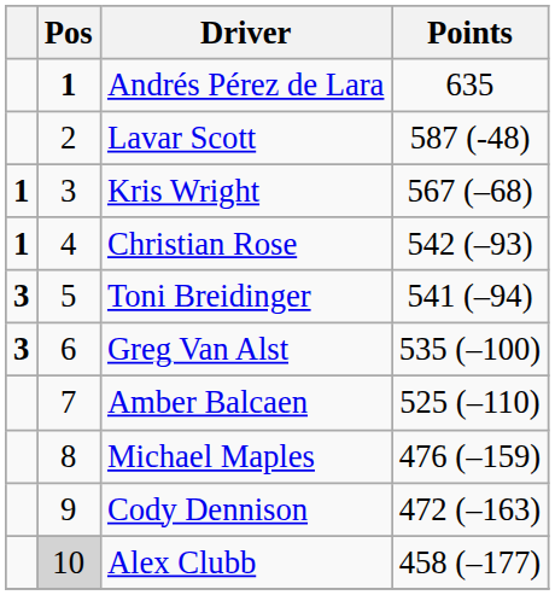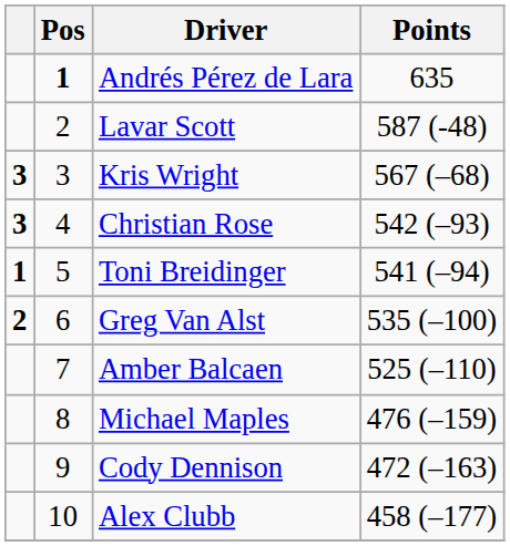Kris Wright | column 1: 1 -> 3
Christian Rose | column 1: 1 -> 3
Toni Breidinger | column 1: 3 -> 1
Greg Van Alst | column 1: 3 -> 2
Alex Clubb | Pos: lightgrey background -> no background
